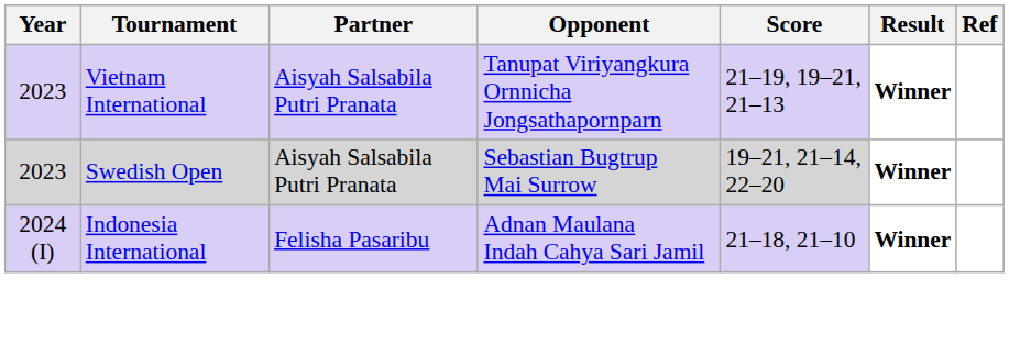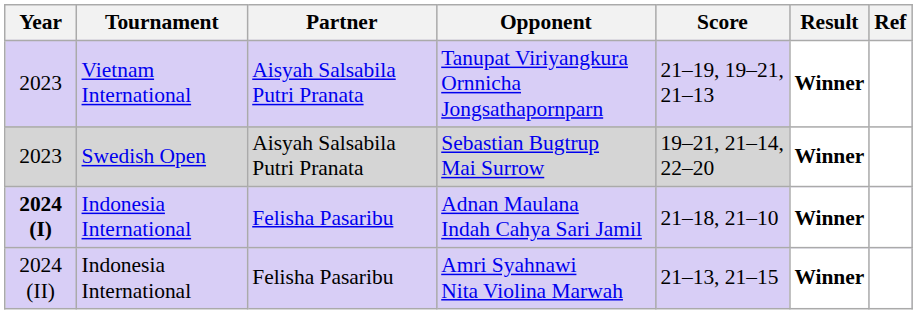Adnan Maulana Indah Cahya Sari Jamil | Year: normal -> bold
+ row: 2024 (II) | Indonesia International | Felisha Pasaribu | Amri Syahnawi Nita Violina Marwah | 21–13, 21–15 | Winner
